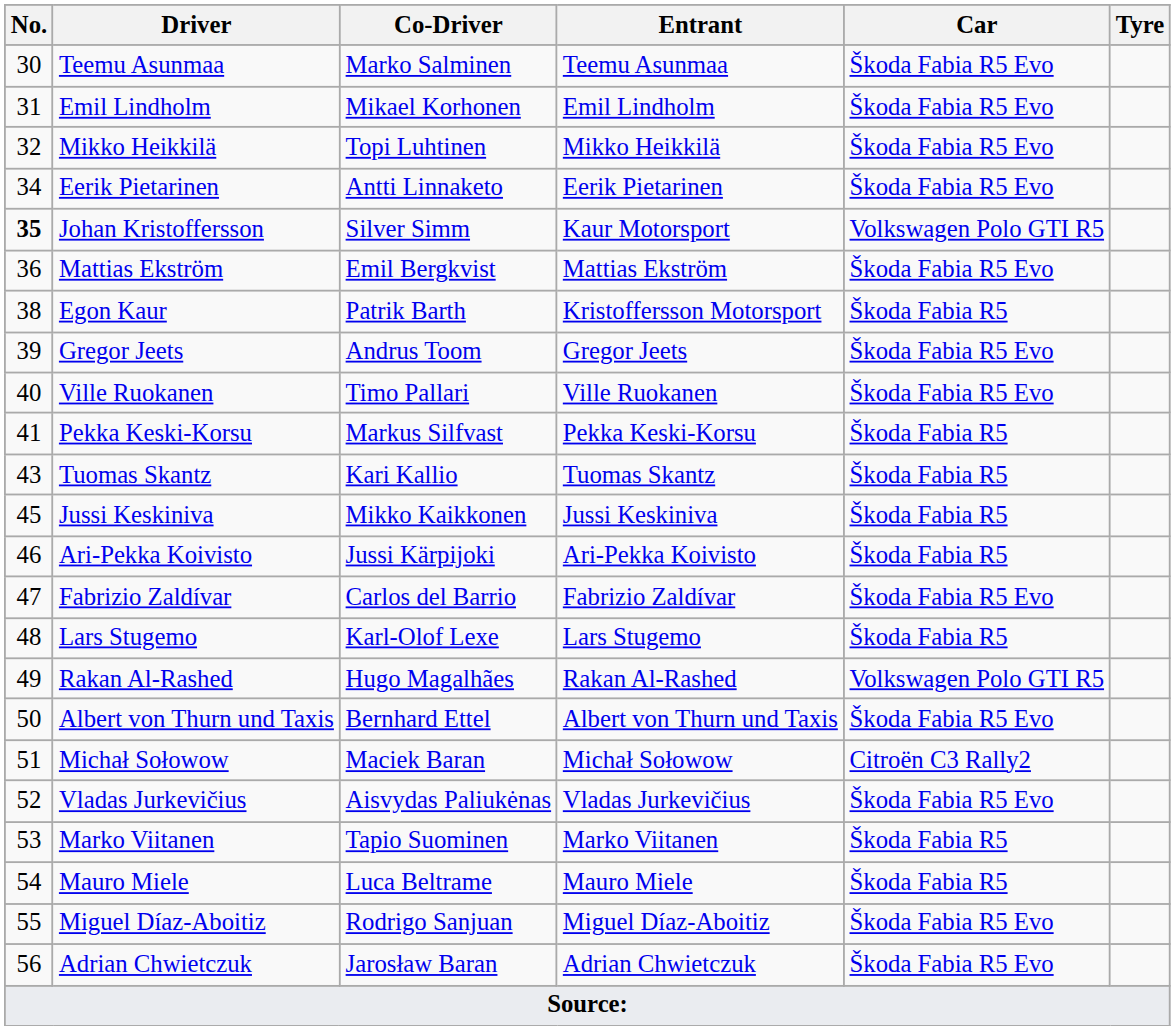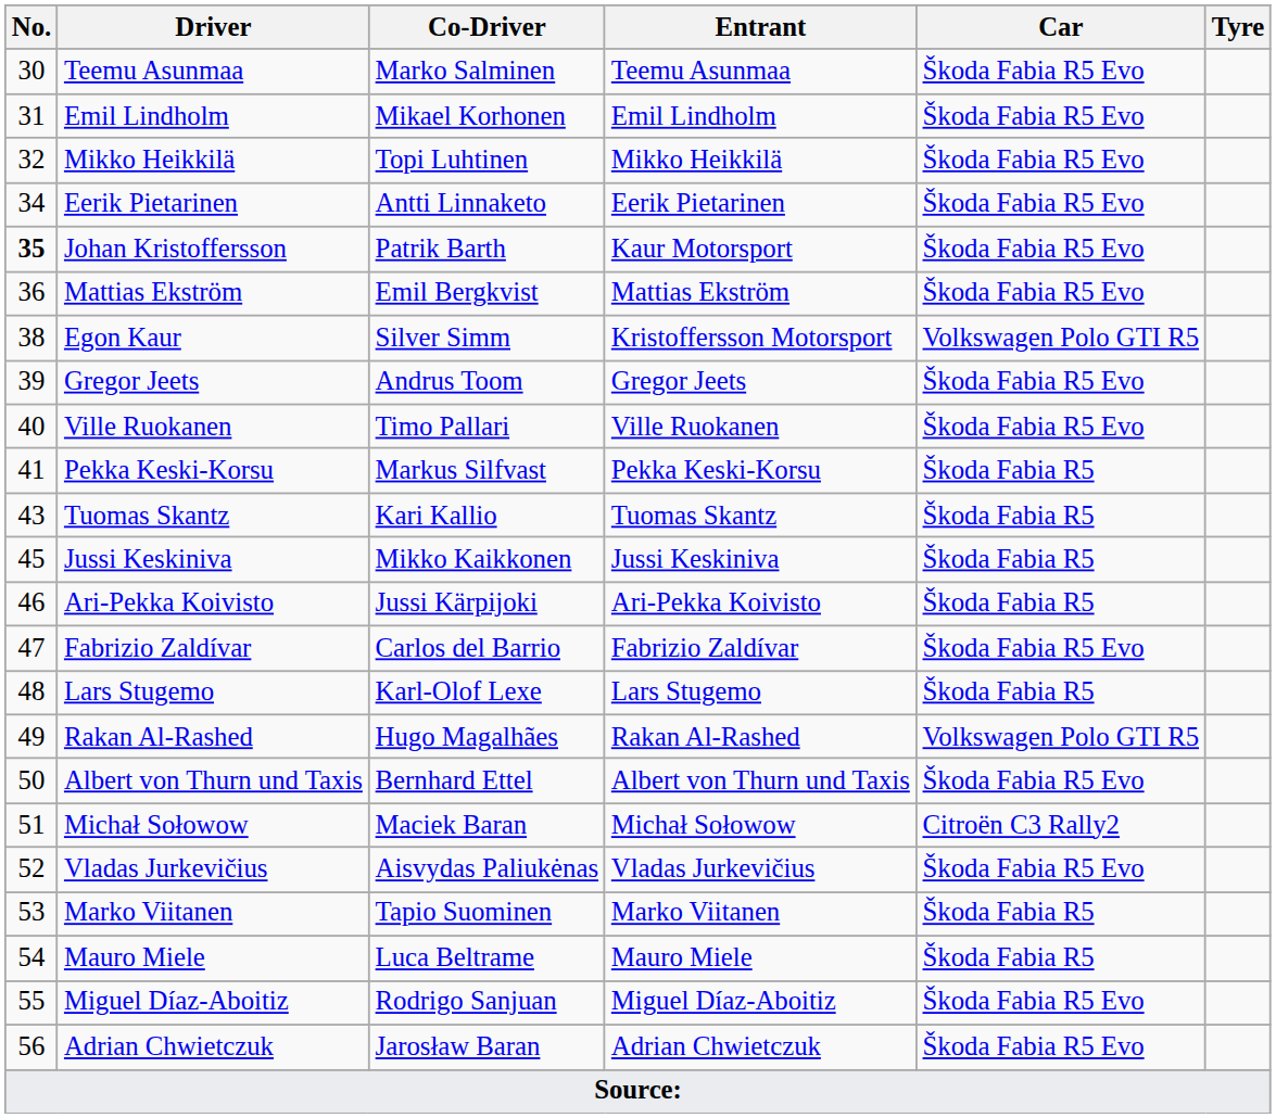Johan Kristoffersson | Co-Driver: Silver Simm -> Patrik Barth
Johan Kristoffersson | Car: Volkswagen Polo GTI R5 -> Škoda Fabia R5 Evo
Egon Kaur | Co-Driver: Patrik Barth -> Silver Simm
Egon Kaur | Car: Škoda Fabia R5 -> Volkswagen Polo GTI R5
